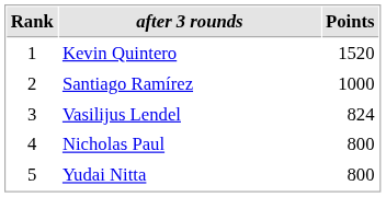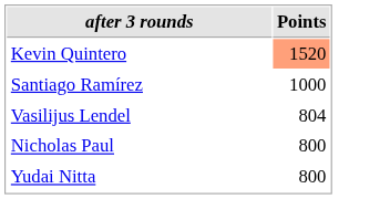- column: Rank | 1 | 2 | 3 | 4 | 5
Kevin Quintero | Points: no background -> lightsalmon background
Vasilijus Lendel | Points: 824 -> 804
